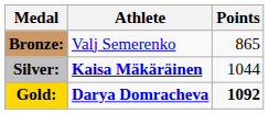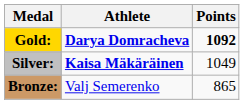rows swapped: Gold: <-> Bronze:
Silver: | Points: 1044 -> 1049
